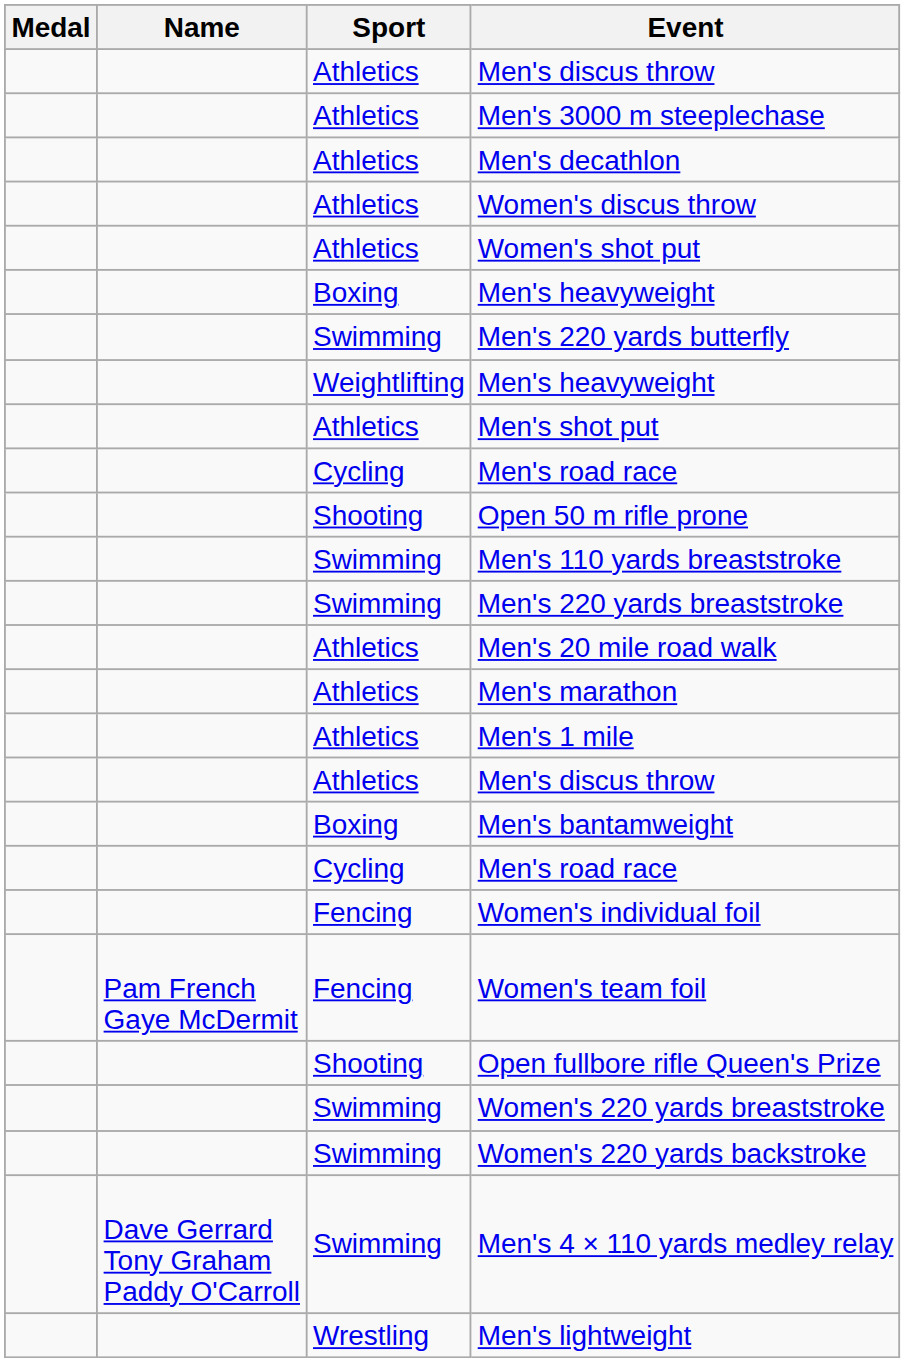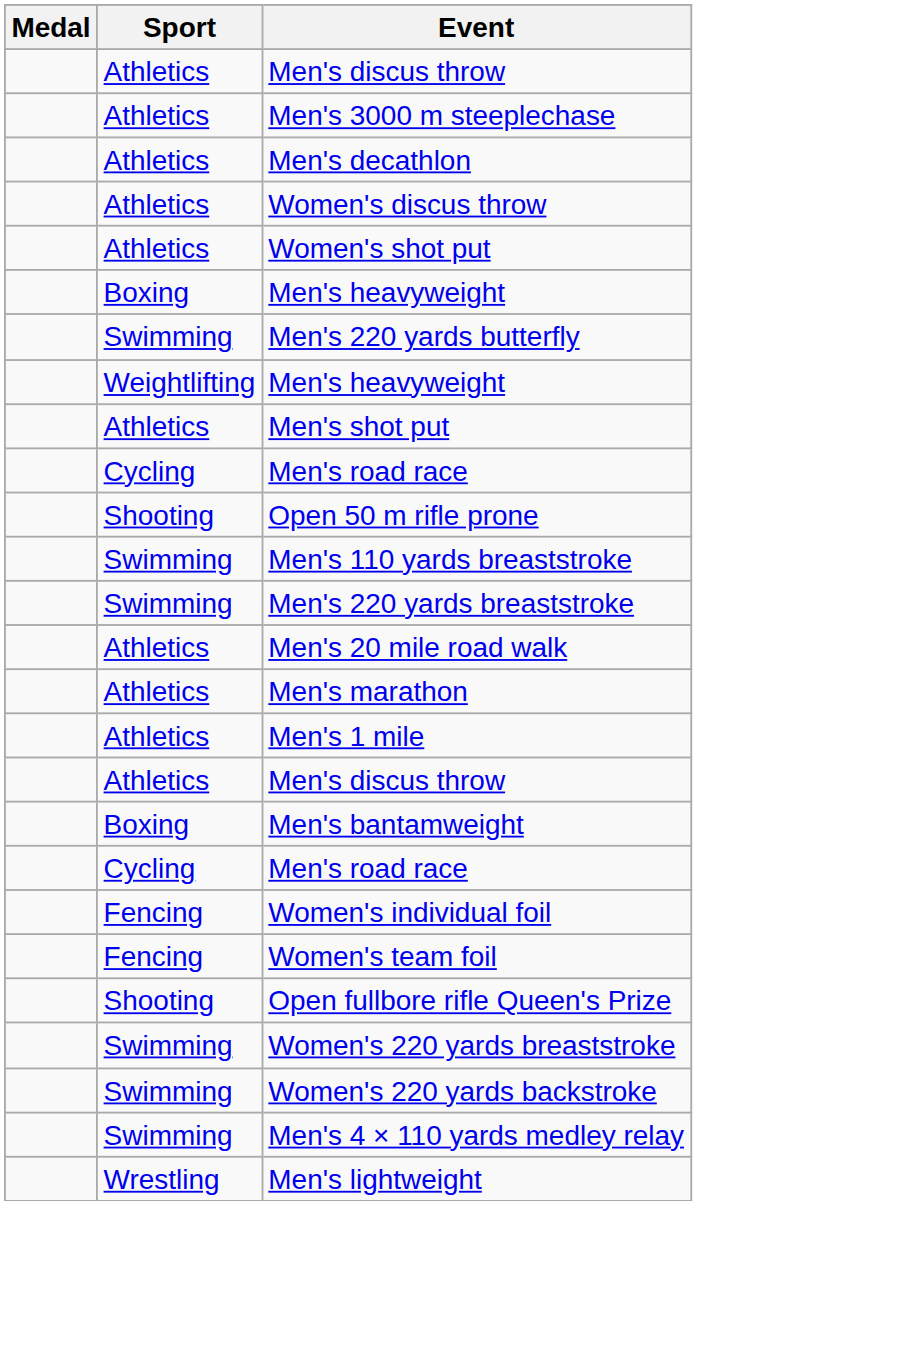- column: Name | Pam French Gaye McDermit | Dave Gerrard Tony Graham Paddy O'Carroll
